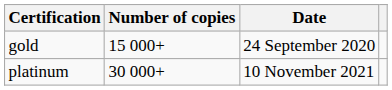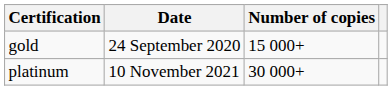columns swapped: Number of copies <-> Date
